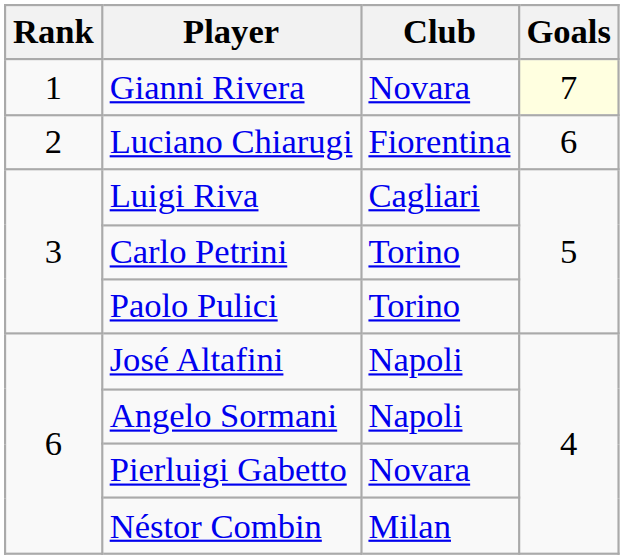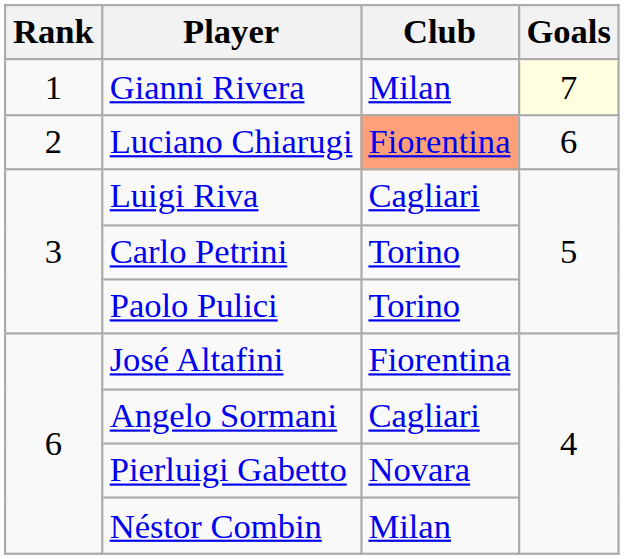Gianni Rivera | Club: Novara -> Milan
Luciano Chiarugi | Club: no background -> lightsalmon background
José Altafini | Club: Napoli -> Fiorentina
Angelo Sormani | Club: Napoli -> Cagliari
